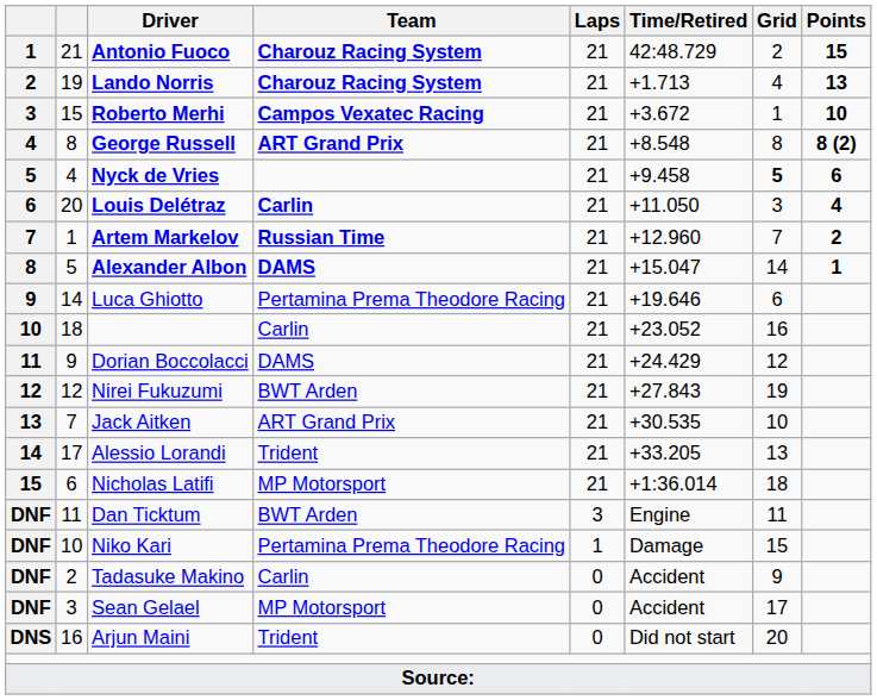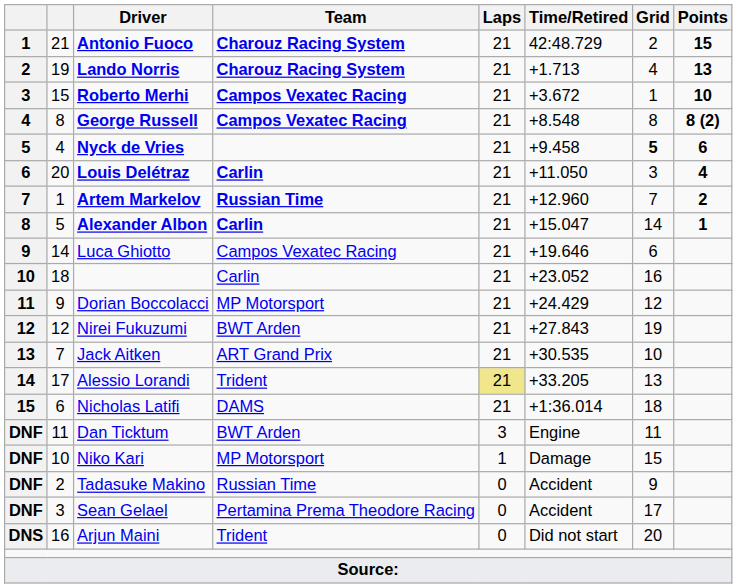George Russell | Team: ART Grand Prix -> Campos Vexatec Racing
Alexander Albon | Team: DAMS -> Carlin
Luca Ghiotto | Team: Pertamina Prema Theodore Racing -> Campos Vexatec Racing
Dorian Boccolacci | Team: DAMS -> MP Motorsport
Alessio Lorandi | Laps: no background -> khaki background
Nicholas Latifi | Team: MP Motorsport -> DAMS
Niko Kari | Team: Pertamina Prema Theodore Racing -> MP Motorsport
Tadasuke Makino | Team: Carlin -> Russian Time
Sean Gelael | Team: MP Motorsport -> Pertamina Prema Theodore Racing
